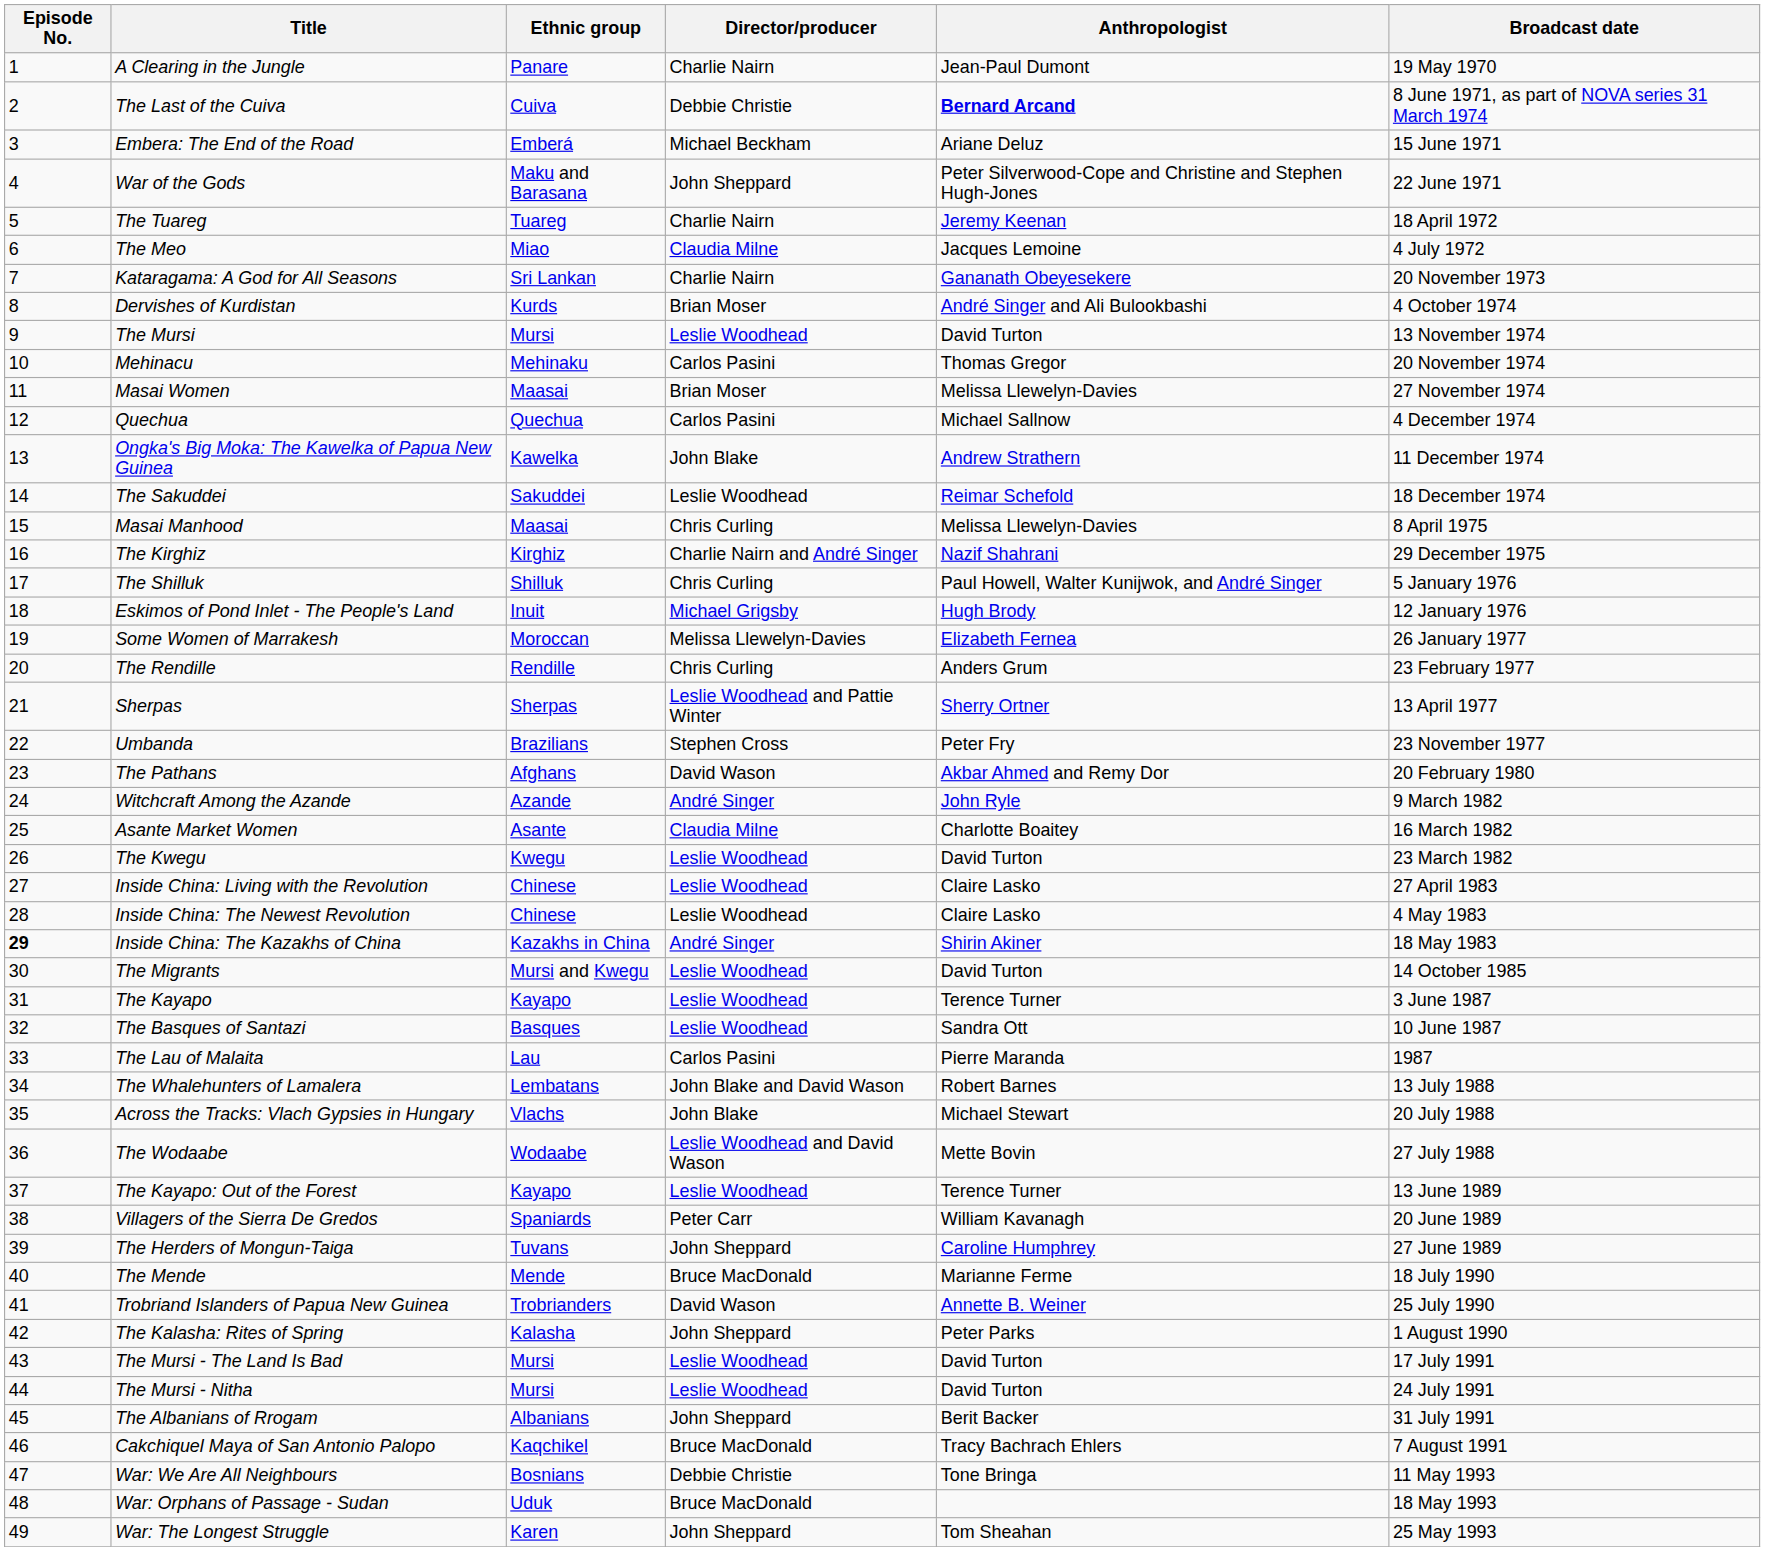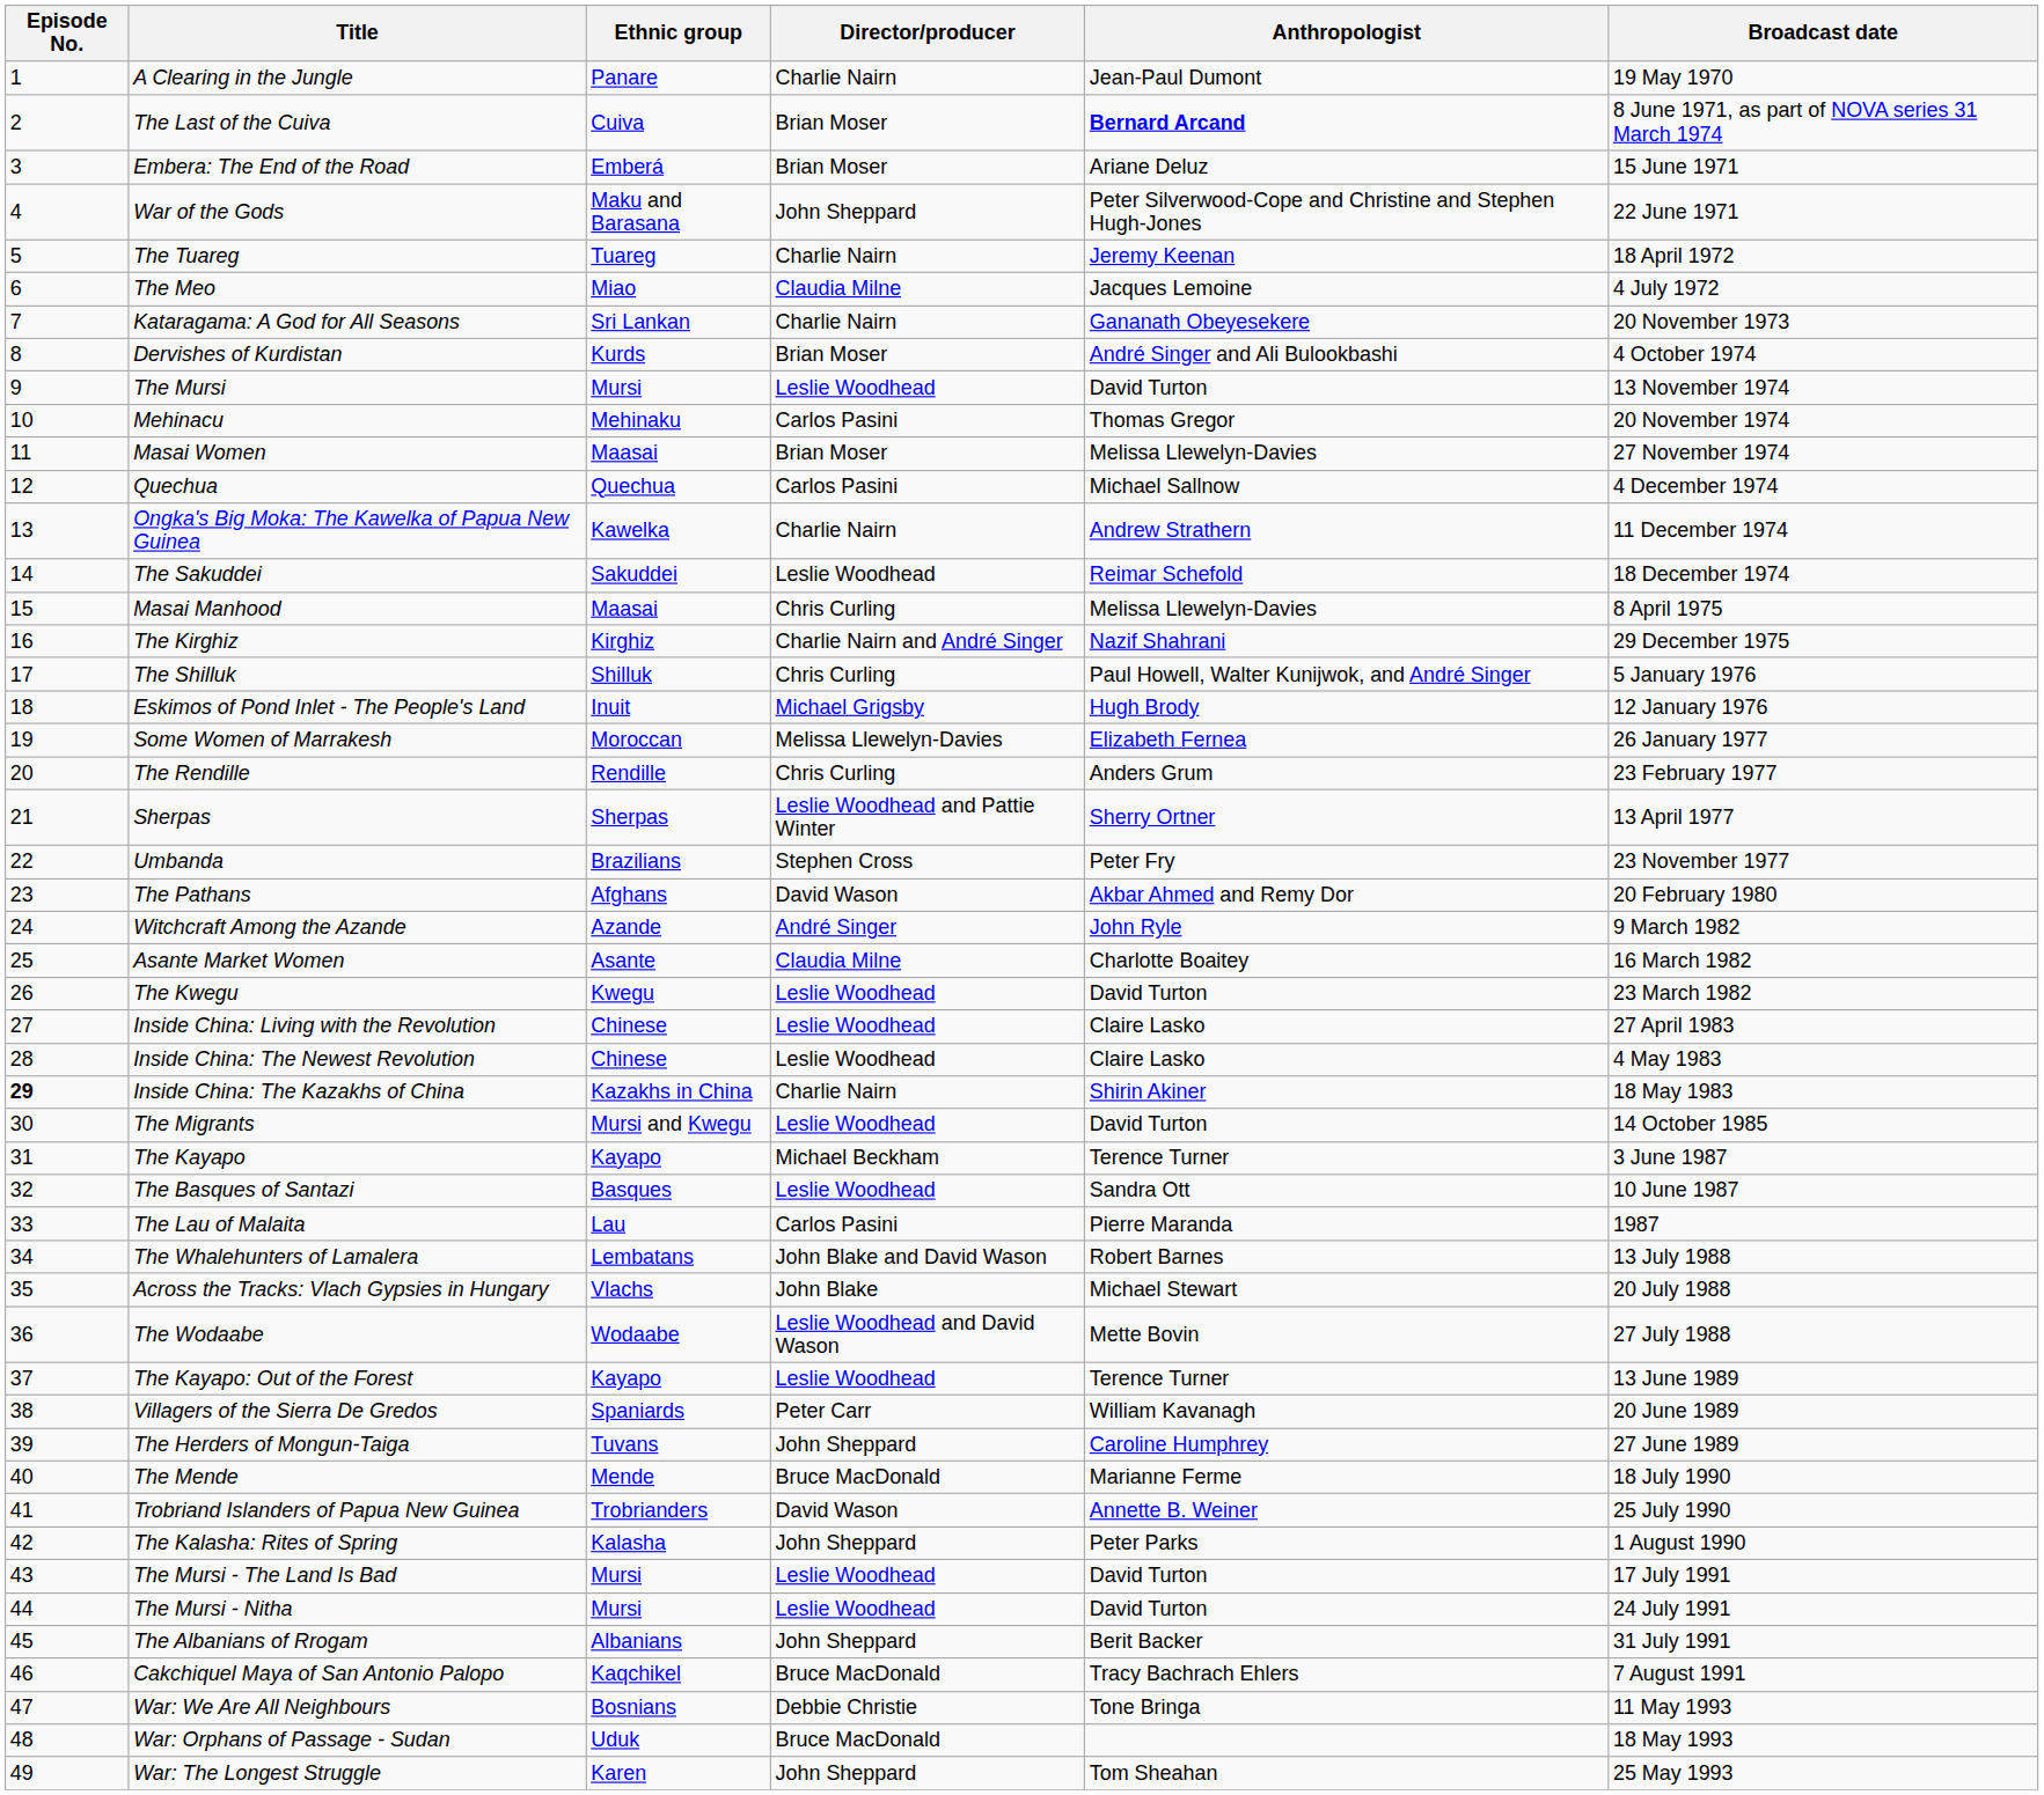The Last of the Cuiva | Director/producer: Debbie Christie -> Brian Moser
Embera: The End of the Road | Director/producer: Michael Beckham -> Brian Moser
Ongka's Big Moka: The Kawelka of Papua New Guinea | Director/producer: John Blake -> Charlie Nairn
Inside China: The Kazakhs of China | Director/producer: André Singer -> Charlie Nairn
The Kayapo | Director/producer: Leslie Woodhead -> Michael Beckham
